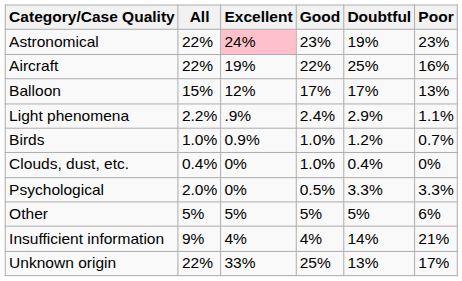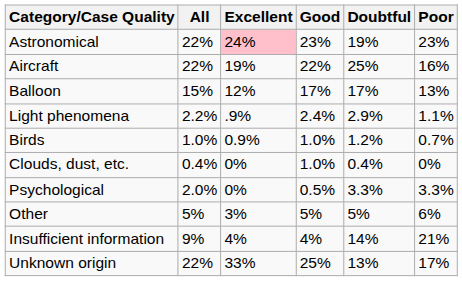Other | Excellent: 5% -> 3%
